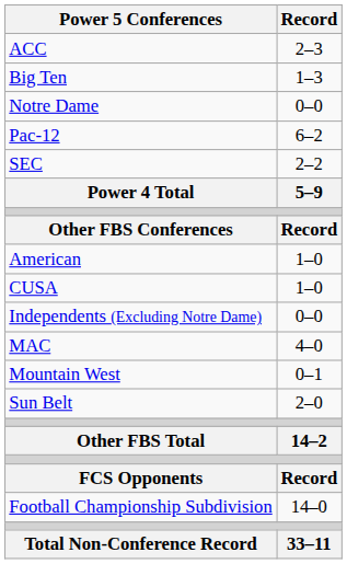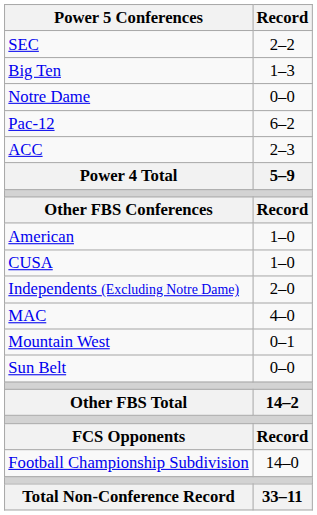rows swapped: ACC <-> SEC
Independents (Excluding Notre Dame) | Record: 0–0 -> 2–0
Sun Belt | Record: 2–0 -> 0–0
